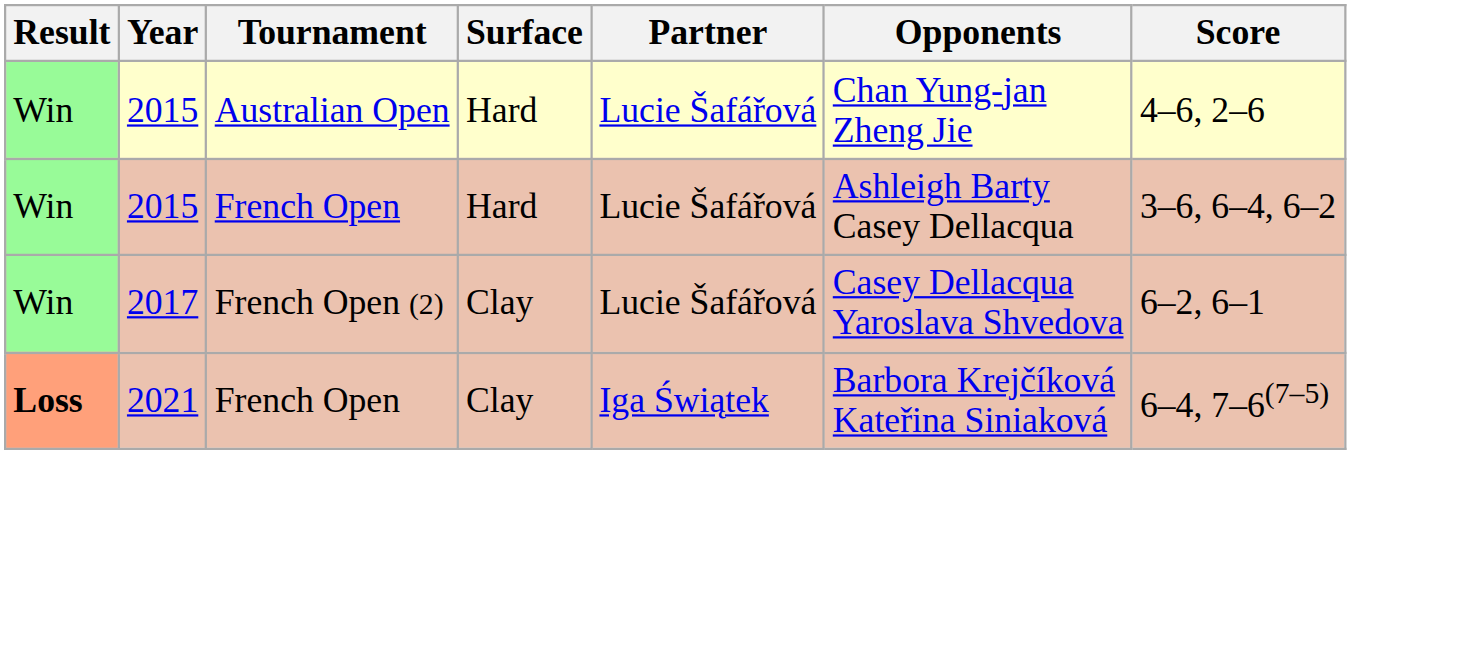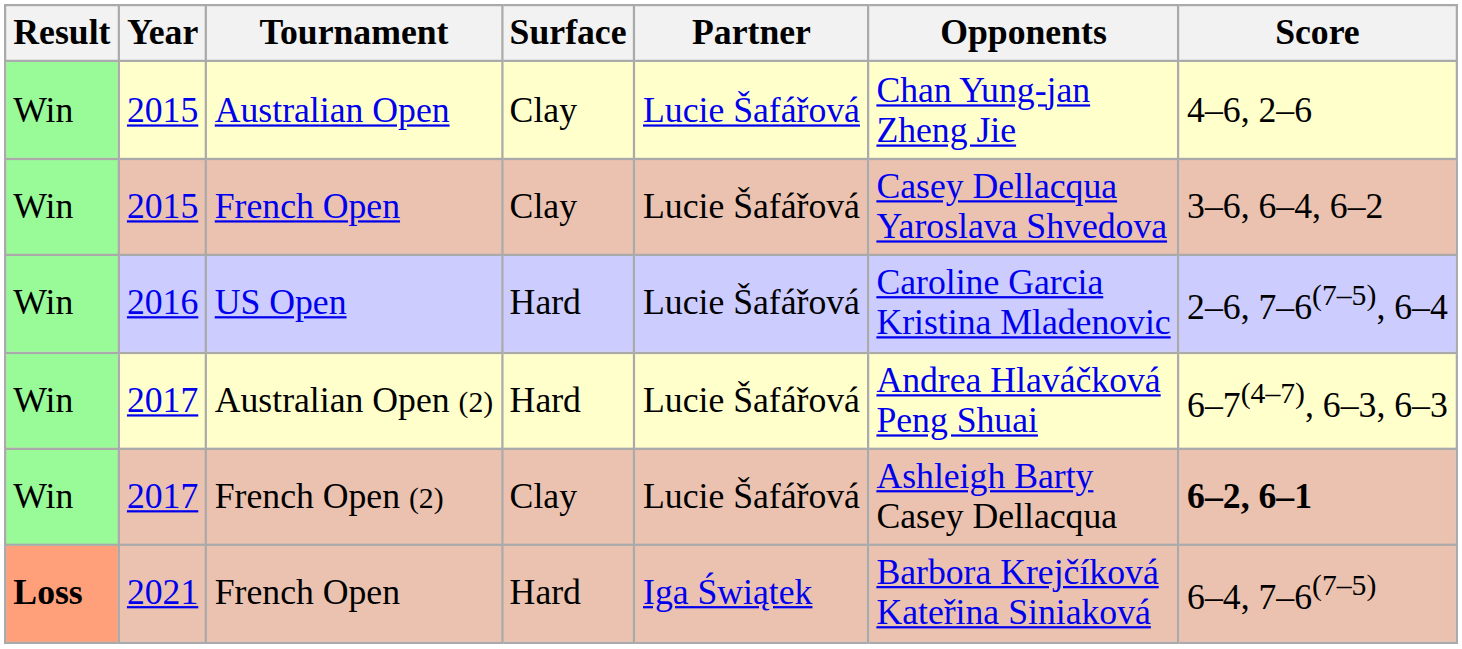Australian Open | Surface: Hard -> Clay
2015 / French Open | Surface: Hard -> Clay
2015 / French Open | Opponents: Ashleigh Barty Casey Dellacqua -> Casey Dellacqua Yaroslava Shvedova
+ row: Win | 2016 | US Open | Hard | Lucie Šafářová | Caroline Garcia Kristina Mladenovic | 2–6, 7–6(7–5), 6–4
+ row: Win | 2017 | Australian Open (2) | Hard | Lucie Šafářová | Andrea Hlaváčková Peng Shuai | 6–7(4–7), 6–3, 6–3
French Open (2) | Opponents: Casey Dellacqua Yaroslava Shvedova -> Ashleigh Barty Casey Dellacqua
French Open (2) | Score: normal -> bold
2021 / French Open | Surface: Clay -> Hard
